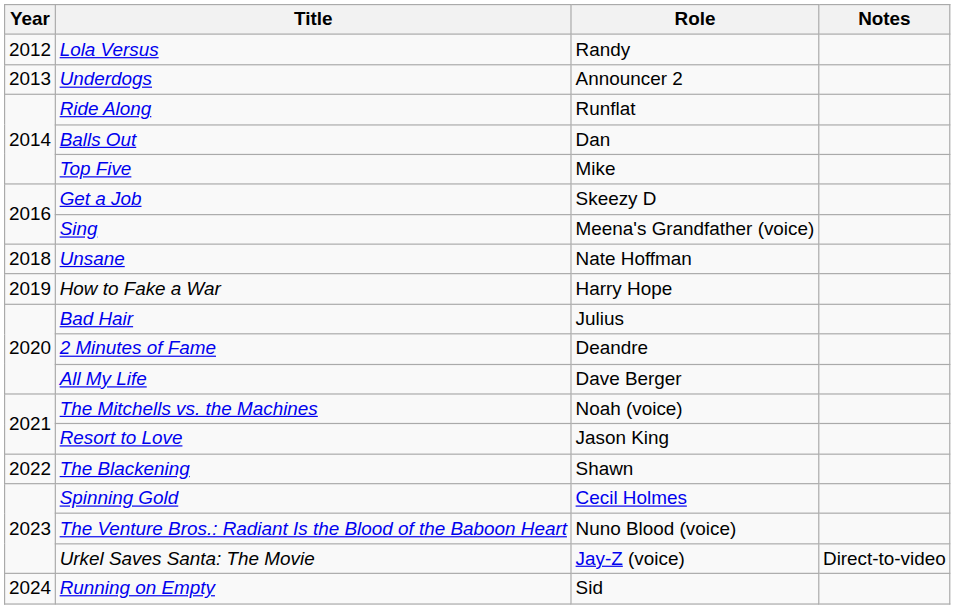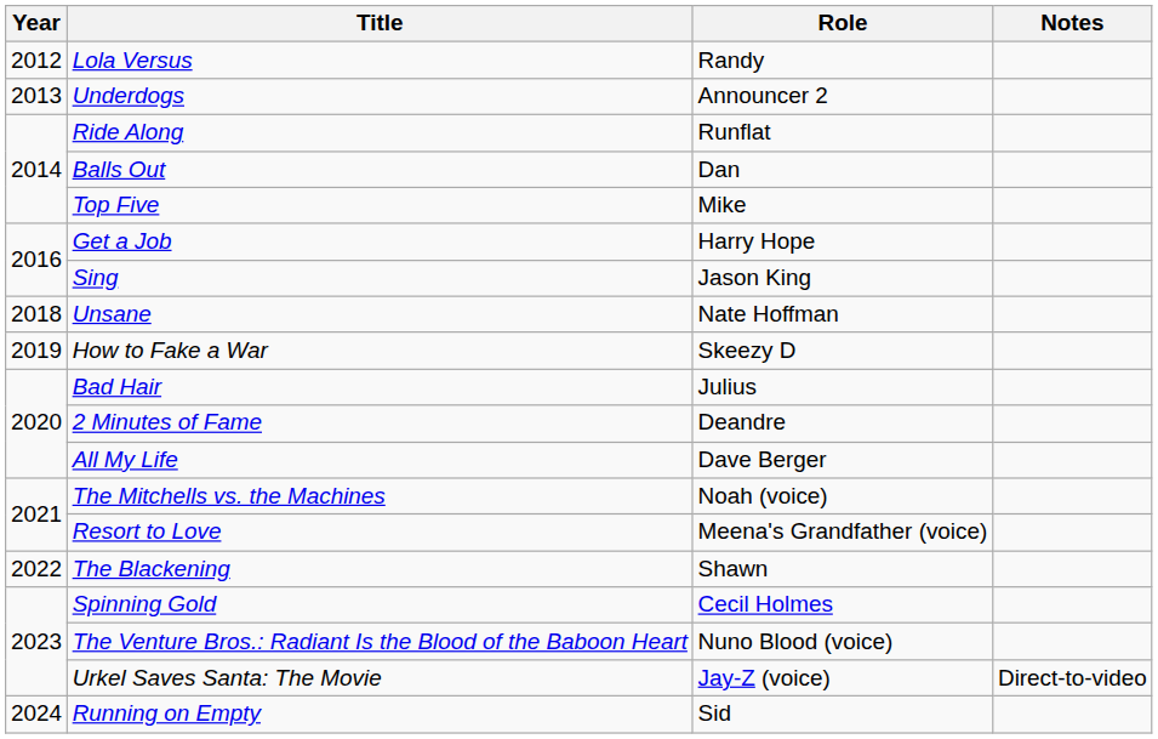Get a Job | Role: Skeezy D -> Harry Hope
Sing | Role: Meena's Grandfather (voice) -> Jason King
How to Fake a War | Role: Harry Hope -> Skeezy D
Resort to Love | Role: Jason King -> Meena's Grandfather (voice)
